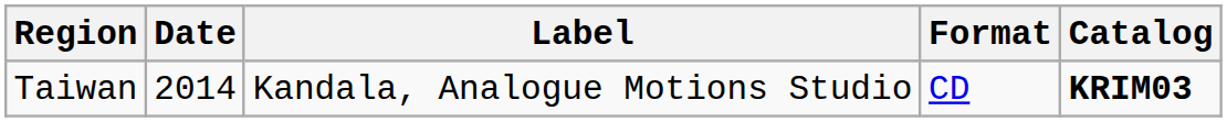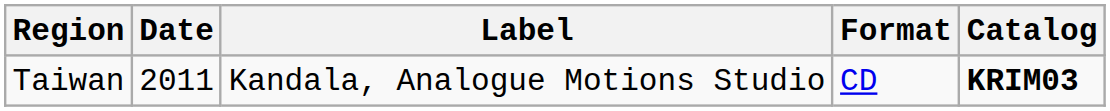Taiwan | Date: 2014 -> 2011
